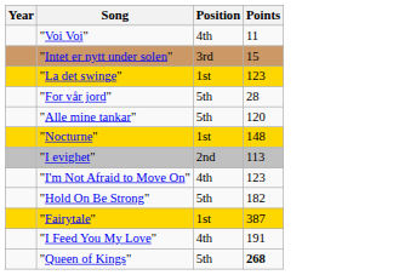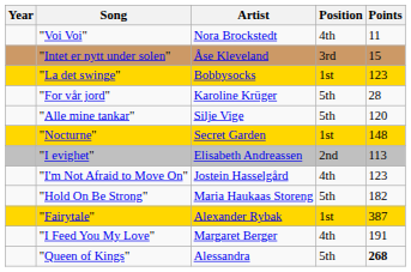+ column: Artist | Nora Brockstedt | Åse Kleveland | Bobbysocks | Karoline Krüger | Silje Vige | Secret Garden | Elisabeth Andreassen | Jostein Hasselgård | Maria Haukaas Storeng | Alexander Rybak | Margaret Berger | Alessandra
